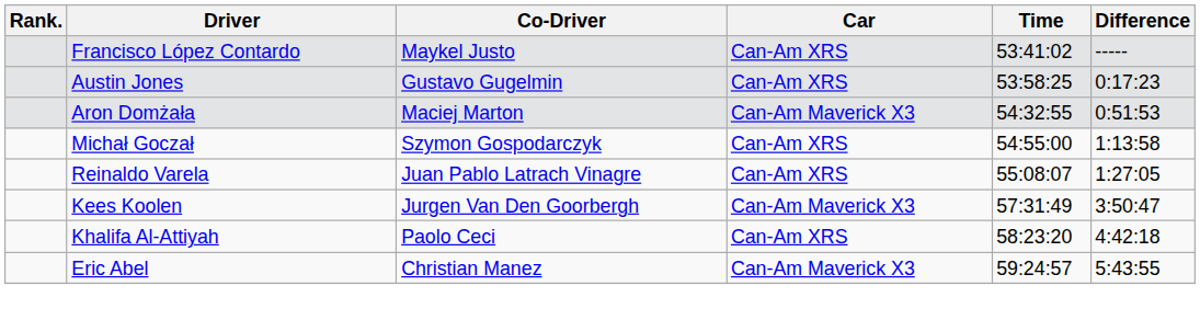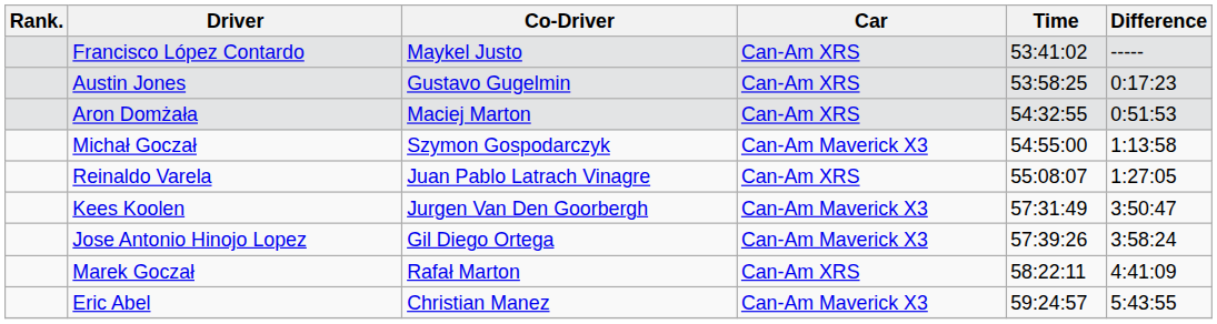Aron Domżała | Car: Can-Am Maverick X3 -> Can-Am XRS
Michał Goczał | Car: Can-Am XRS -> Can-Am Maverick X3
+ row: Jose Antonio Hinojo Lopez | Gil Diego Ortega | Can-Am Maverick X3 | 57:39:26 | 3:58:24
+ row: Marek Goczał | Rafał Marton | Can-Am XRS | 58:22:11 | 4:41:09
- row: Khalifa Al-Attiyah | Paolo Ceci | Can-Am XRS | 58:23:20 | 4:42:18
